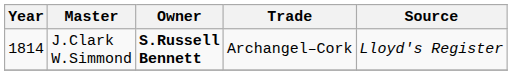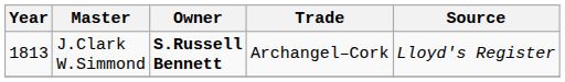J.Clark W.Simmond | Year: 1814 -> 1813
